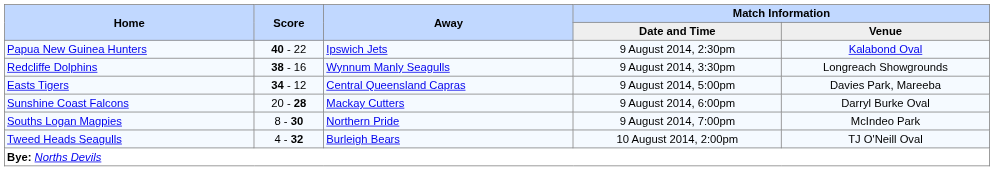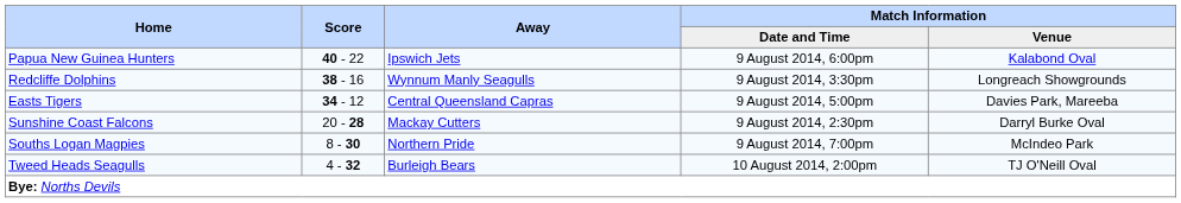Papua New Guinea Hunters | Match Information / Date and Time: 9 August 2014, 2:30pm -> 9 August 2014, 6:00pm
Sunshine Coast Falcons | Match Information / Date and Time: 9 August 2014, 6:00pm -> 9 August 2014, 2:30pm
